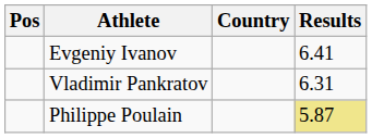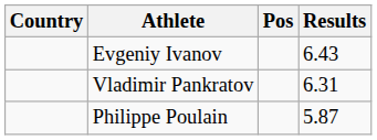columns swapped: Pos <-> Country
Evgeniy Ivanov | Results: 6.41 -> 6.43
Philippe Poulain | Results: khaki background -> no background
